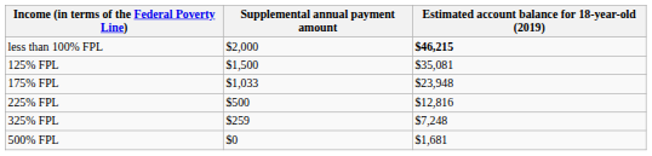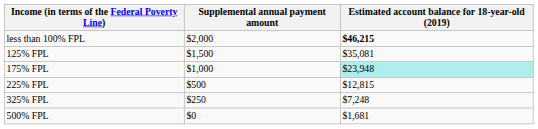175% FPL | Supplemental annual payment amount: $1,033 -> $1,000
175% FPL | Estimated account balance for 18-year-old (2019): no background -> paleturquoise background
225% FPL | Estimated account balance for 18-year-old (2019): $12,816 -> $12,815
325% FPL | Supplemental annual payment amount: $259 -> $250
